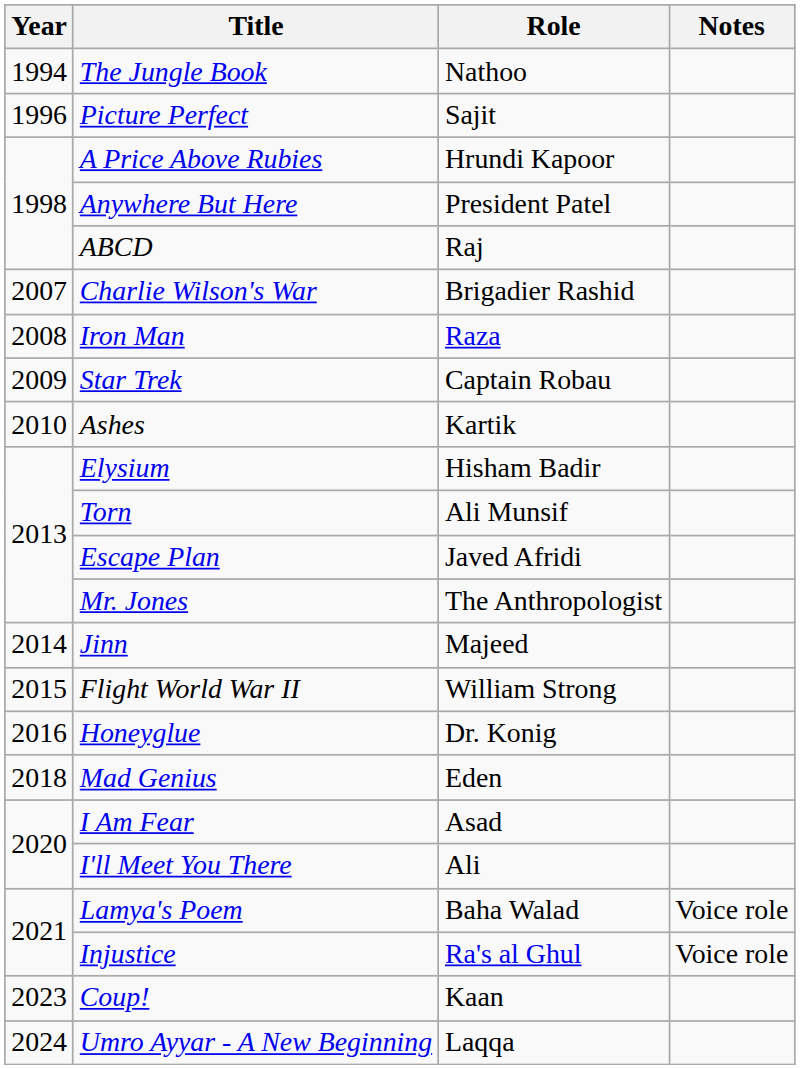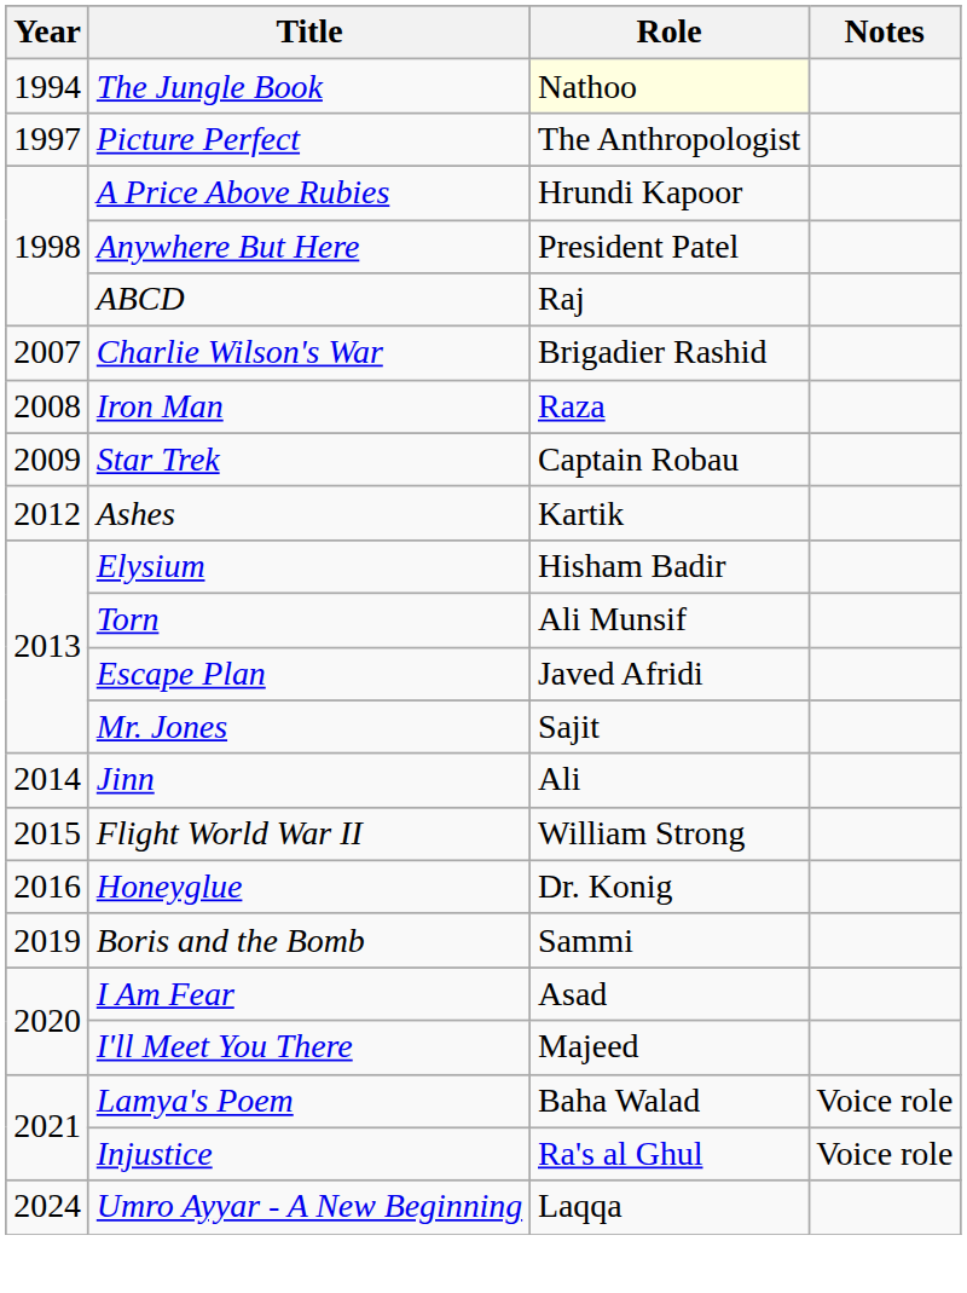The Jungle Book | Role: no background -> lightyellow background
Picture Perfect | Year: 1996 -> 1997
Picture Perfect | Role: Sajit -> The Anthropologist
Ashes | Year: 2010 -> 2012
Mr. Jones | Role: The Anthropologist -> Sajit
Jinn | Role: Majeed -> Ali
- row: 2018 | Mad Genius | Eden
+ row: 2019 | Boris and the Bomb | Sammi
I'll Meet You There | Role: Ali -> Majeed
- row: 2023 | Coup! | Kaan
